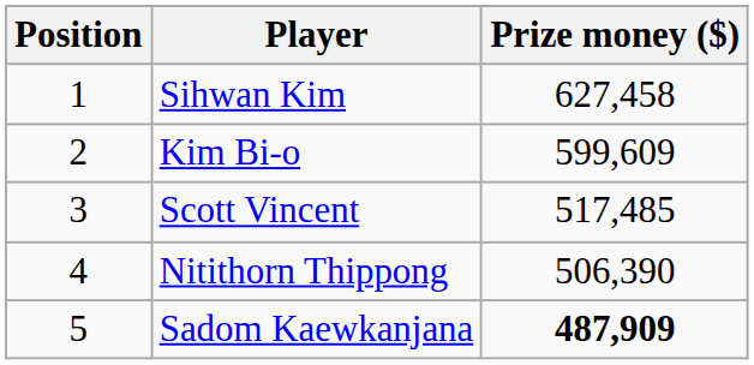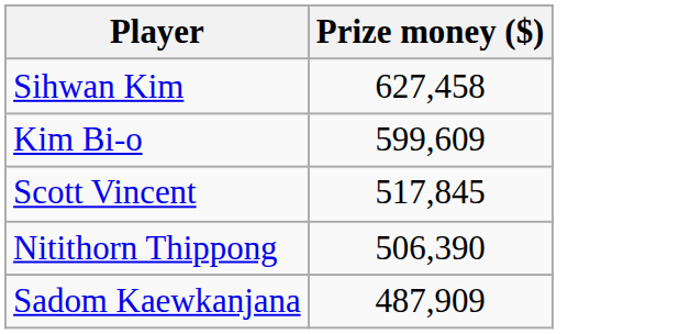- column: Position | 1 | 2 | 3 | 4 | 5
Scott Vincent | Prize money ($): 517,485 -> 517,845
Sadom Kaewkanjana | Prize money ($): bold -> normal
